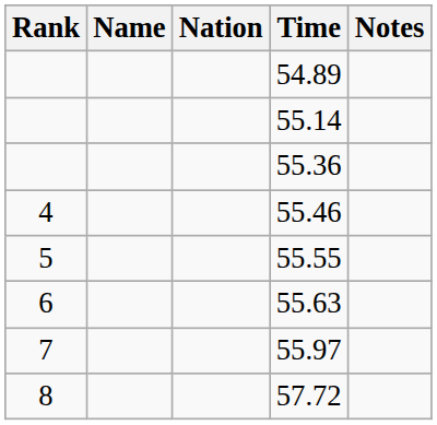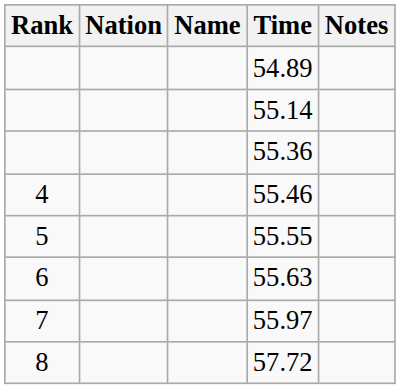columns swapped: Name <-> Nation
